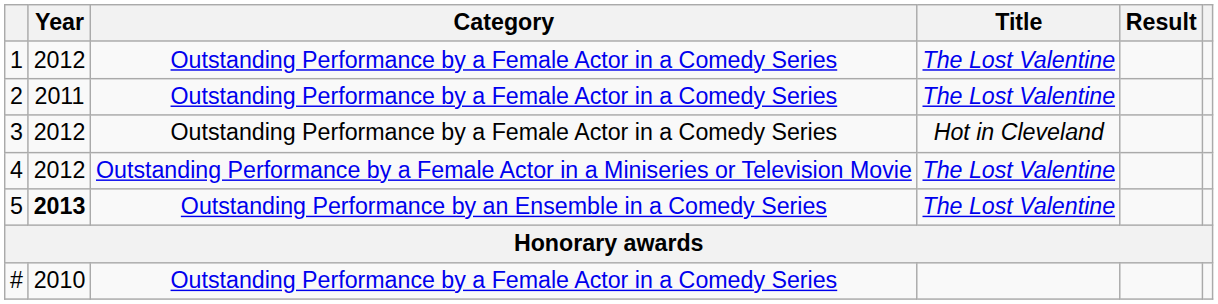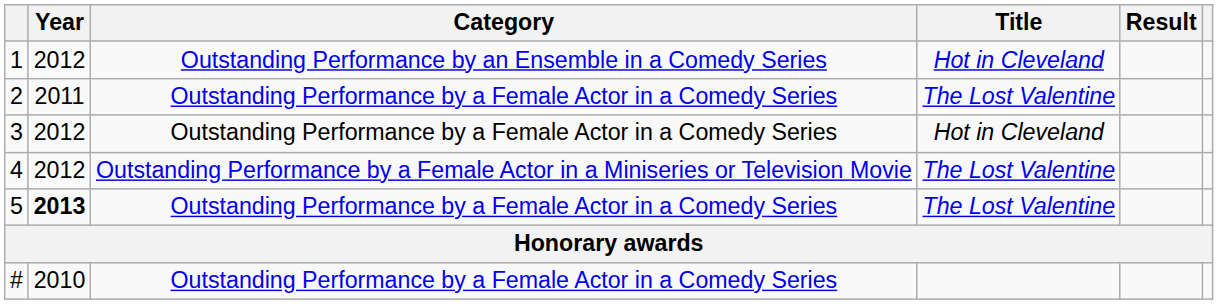1 | Category: Outstanding Performance by a Female Actor in a Comedy Series -> Outstanding Performance by an Ensemble in a Comedy Series
1 | Title: The Lost Valentine -> Hot in Cleveland
5 | Category: Outstanding Performance by an Ensemble in a Comedy Series -> Outstanding Performance by a Female Actor in a Comedy Series
